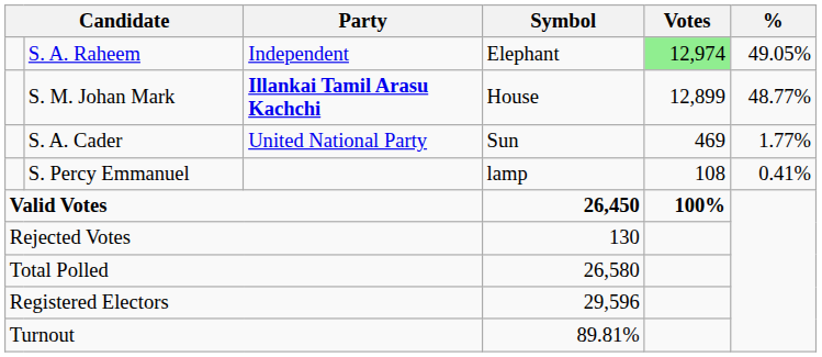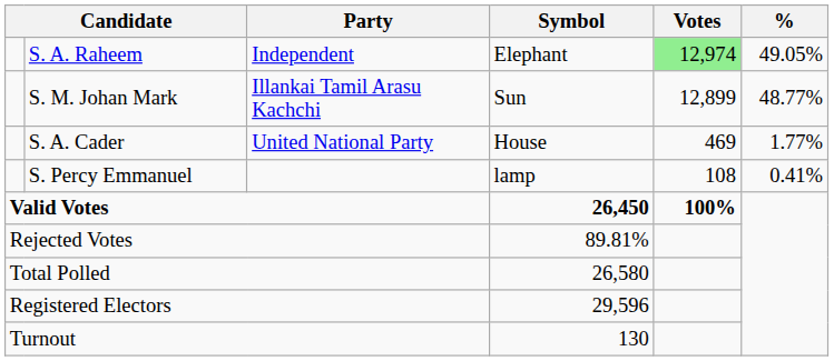S. M. Johan Mark | Party: bold -> normal
S. M. Johan Mark | Symbol: House -> Sun
S. A. Cader | Symbol: Sun -> House
Rejected Votes | Symbol: 130 -> 89.81%
Turnout | Symbol: 89.81% -> 130
